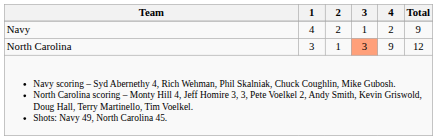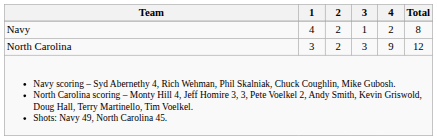Navy | Total: 9 -> 8
North Carolina | 2: 1 -> 2
North Carolina | 3: lightsalmon background -> no background
